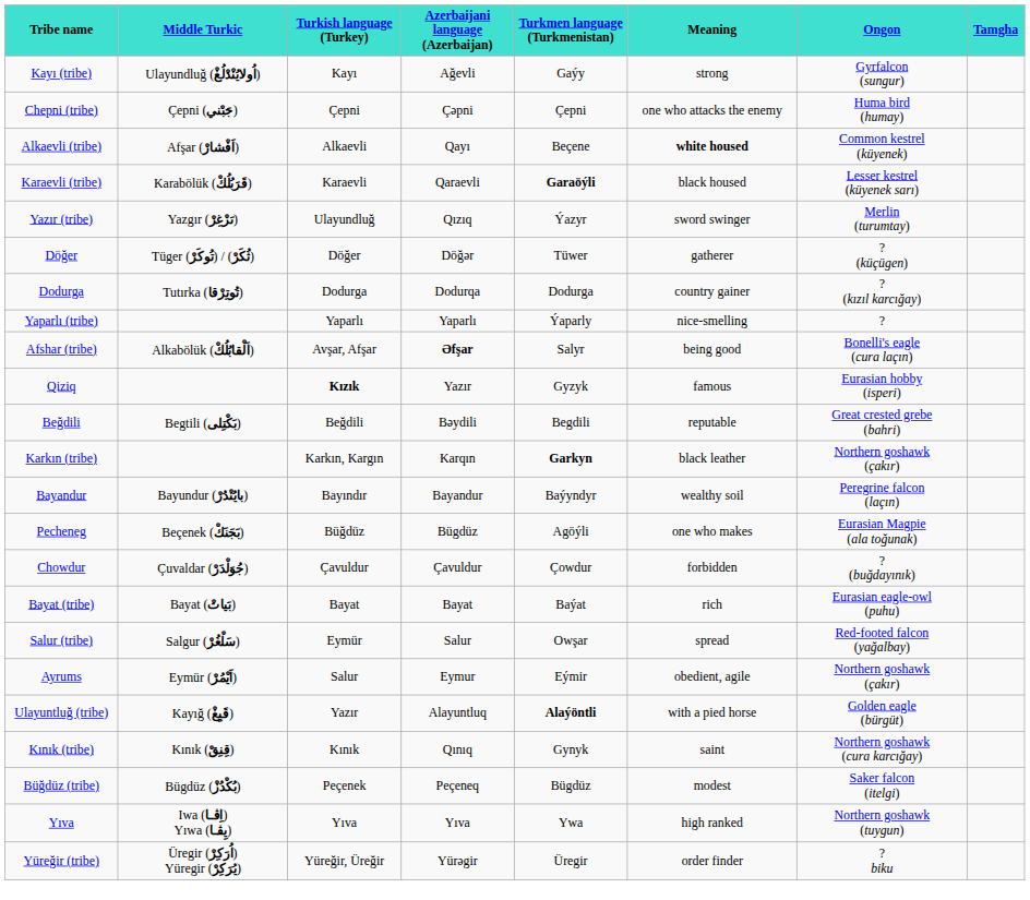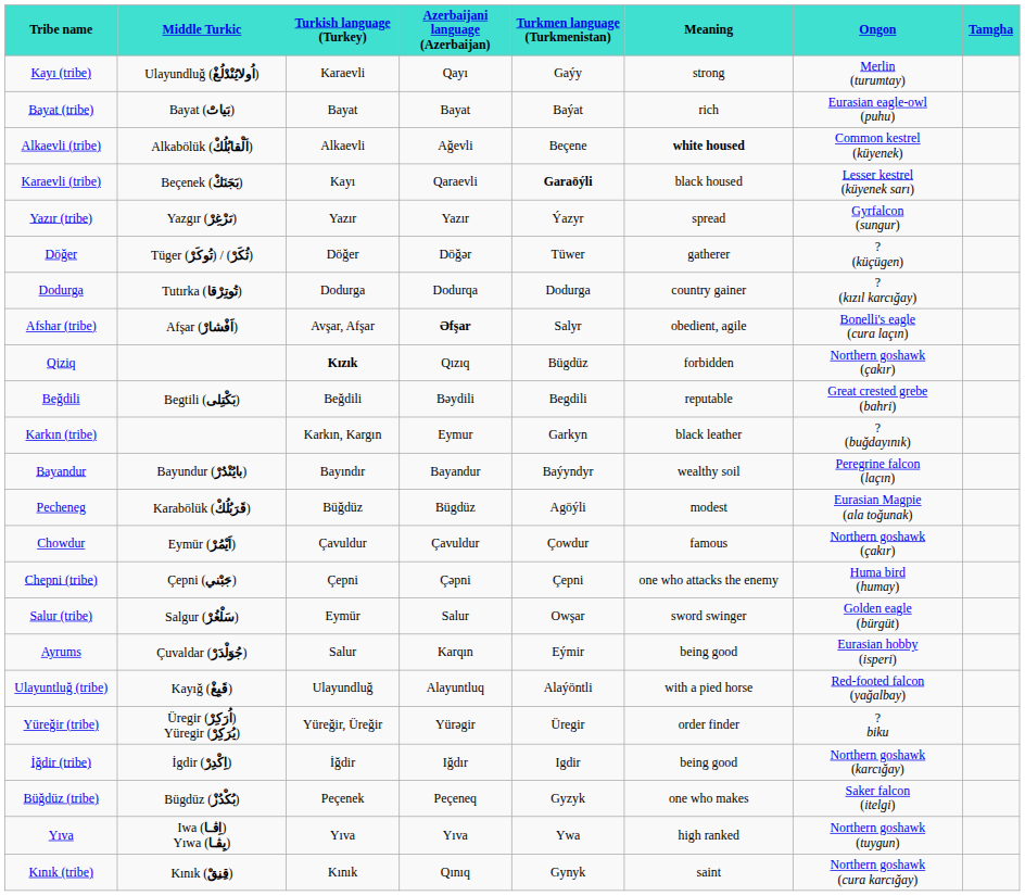Kayı (tribe) | Turkish language (Turkey): Kayı -> Karaevli
Kayı (tribe) | Azerbaijani language (Azerbaijan): Ağevli -> Qayı
Kayı (tribe) | Ongon: Gyrfalcon (sungur) -> Merlin (turumtay)
rows swapped: Bayat (tribe) <-> Chepni (tribe)
Alkaevli (tribe) | Middle Turkic: Afşar (اَفْشارْ) -> Alkabölük (اَلْقابُلُكْ)
Alkaevli (tribe) | Azerbaijani language (Azerbaijan): Qayı -> Ağevli
Karaevli (tribe) | Middle Turkic: Karabölük (قَرَبُلُكْ) -> Beçenek (بَجَنَكْ)
Karaevli (tribe) | Turkish language (Turkey): Karaevli -> Kayı
Yazır (tribe) | Turkish language (Turkey): Ulayundluğ -> Yazır
Yazır (tribe) | Azerbaijani language (Azerbaijan): Qızıq -> Yazır
Yazır (tribe) | Meaning: sword swinger -> spread
Yazır (tribe) | Ongon: Merlin (turumtay) -> Gyrfalcon (sungur)
- row: Yaparlı (tribe) | Yaparlı | Yaparlı | Ýaparly | nice-smelling | ?
Afshar (tribe) | Middle Turkic: Alkabölük (اَلْقابُلُكْ) -> Afşar (اَفْشارْ)
Afshar (tribe) | Meaning: being good -> obedient, agile
Qiziq | Azerbaijani language (Azerbaijan): Yazır -> Qızıq
Qiziq | Turkmen language (Turkmenistan): Gyzyk -> Bügdüz
Qiziq | Meaning: famous -> forbidden
Qiziq | Ongon: Eurasian hobby (isperi) -> Northern goshawk (çakır)
Karkın (tribe) | Azerbaijani language (Azerbaijan): Karqın -> Eymur
Karkın (tribe) | Turkmen language (Turkmenistan): bold -> normal
Karkın (tribe) | Ongon: Northern goshawk (çakır) -> ? (buğdayınık)
Pecheneg | Middle Turkic: Beçenek (بَجَنَكْ) -> Karabölük (قَرَبُلُكْ)
Pecheneg | Meaning: one who makes -> modest
Chowdur | Middle Turkic: Çuvaldar (جُوَلْدَرْ) -> Eymür (اَيْمُرْ)
Chowdur | Meaning: forbidden -> famous
Chowdur | Ongon: ? (buğdayınık) -> Northern goshawk (çakır)
Salur (tribe) | Meaning: spread -> sword swinger
Salur (tribe) | Ongon: Red-footed falcon (yağalbay) -> Golden eagle (bürgüt)
Ayrums | Middle Turkic: Eymür (اَيْمُرْ) -> Çuvaldar (جُوَلْدَرْ)
Ayrums | Azerbaijani language (Azerbaijan): Eymur -> Karqın
Ayrums | Meaning: obedient, agile -> being good
Ayrums | Ongon: Northern goshawk (çakır) -> Eurasian hobby (isperi)
Ulayuntluğ (tribe) | Turkish language (Turkey): Yazır -> Ulayundluğ
Ulayuntluğ (tribe) | Turkmen language (Turkmenistan): bold -> normal
Ulayuntluğ (tribe) | Ongon: Golden eagle (bürgüt) -> Red-footed falcon (yağalbay)
rows swapped: Yüreğir (tribe) <-> Kınık (tribe)
+ row: İğdir (tribe) | İgdir (اِكْدِرْ) | İğdir | Iğdır | Igdir | being good | Northern goshawk (karcığay)
Büğdüz (tribe) | Turkmen language (Turkmenistan): Bügdüz -> Gyzyk
Büğdüz (tribe) | Meaning: modest -> one who makes
